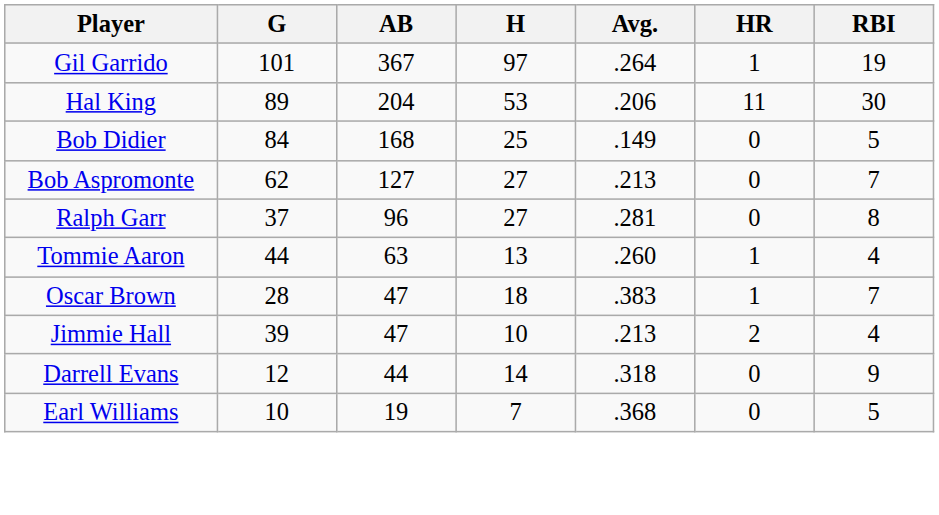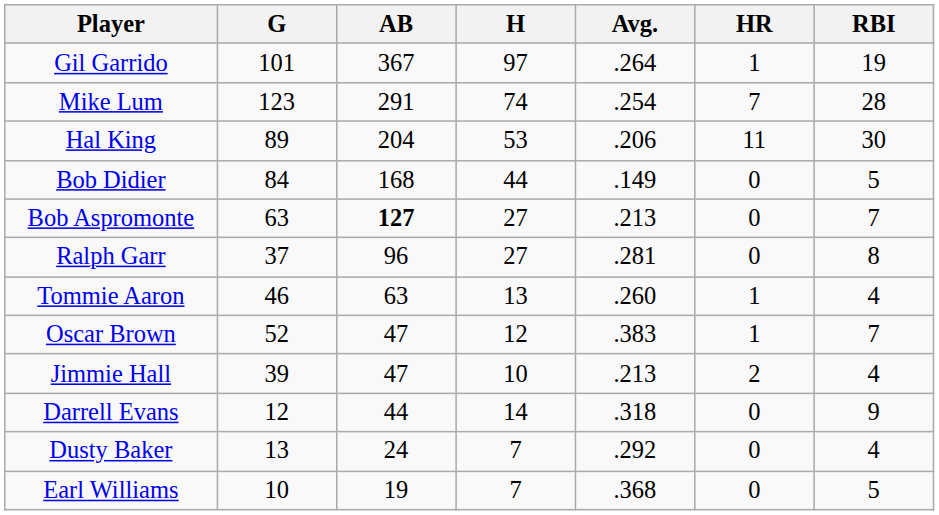+ row: Mike Lum | 123 | 291 | 74 | .254 | 7 | 28
Bob Didier | H: 25 -> 44
Bob Aspromonte | G: 62 -> 63
Bob Aspromonte | AB: normal -> bold
Tommie Aaron | G: 44 -> 46
Oscar Brown | G: 28 -> 52
Oscar Brown | H: 18 -> 12
+ row: Dusty Baker | 13 | 24 | 7 | .292 | 0 | 4
